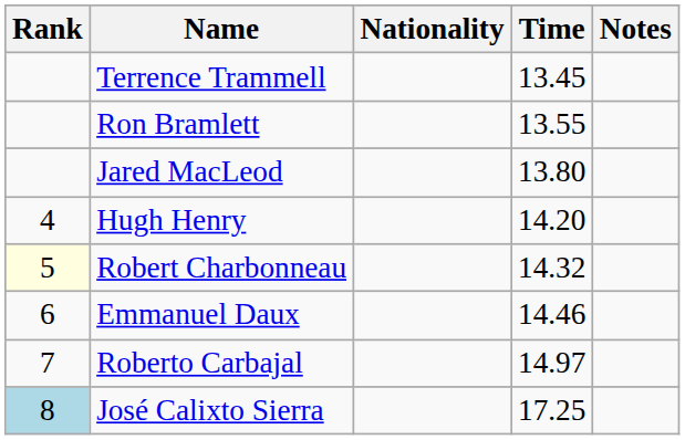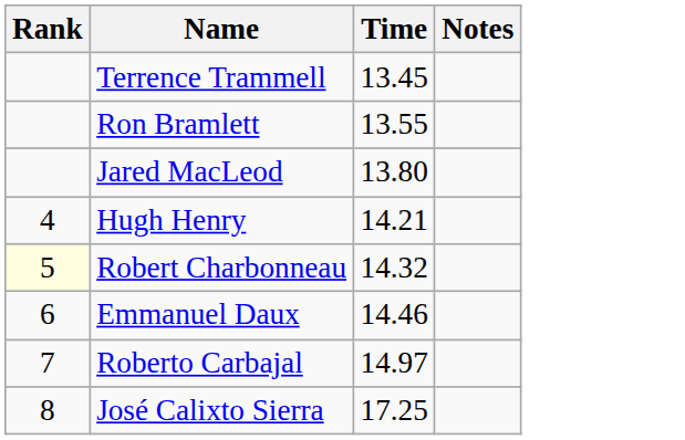- column: Nationality
Hugh Henry | Time: 14.20 -> 14.21
José Calixto Sierra | Rank: lightblue background -> no background
